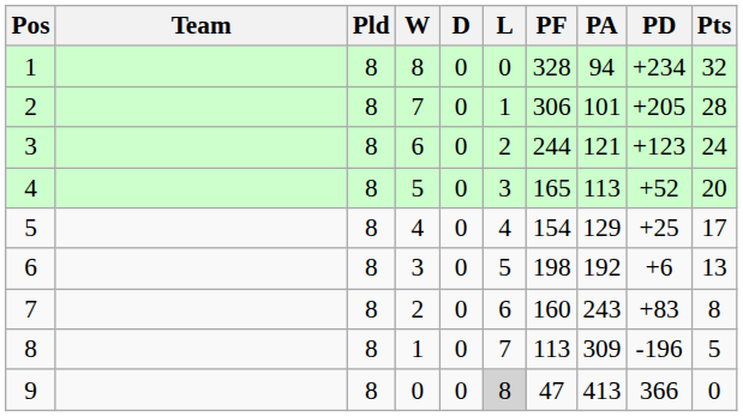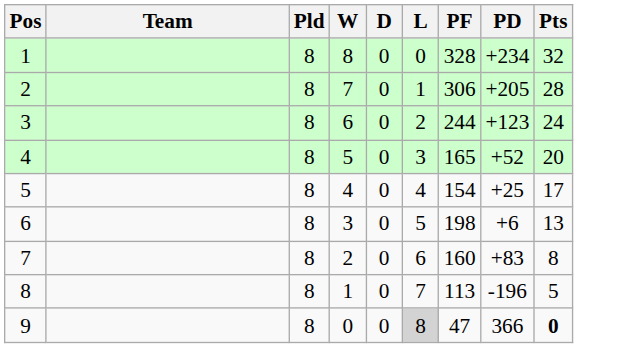- column: PA | 94 | 101 | 121 | 113 | 129 | 192 | 243 | 309 | 413
9 | Pts: normal -> bold
